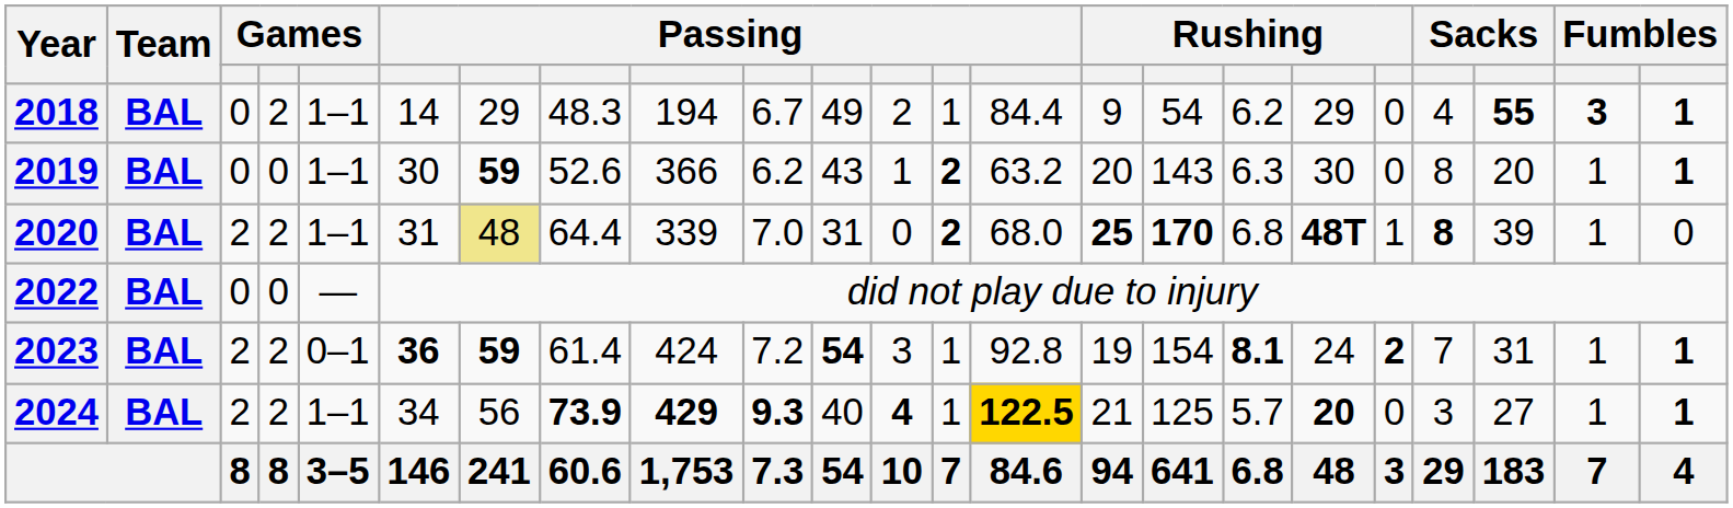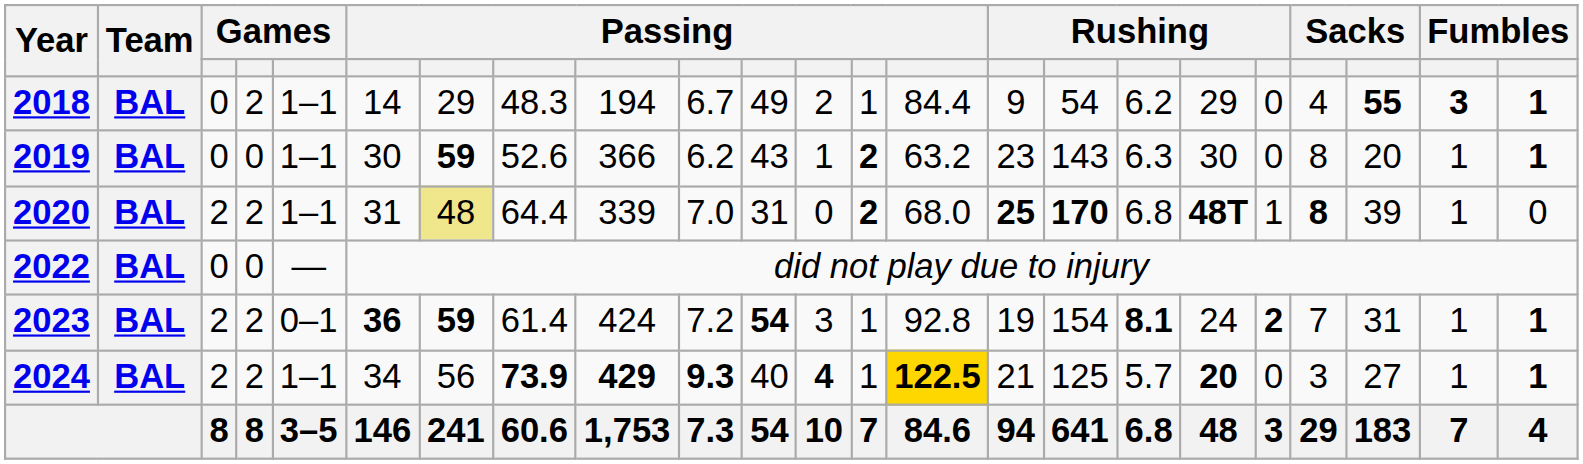2019 | column 15: 20 -> 23
